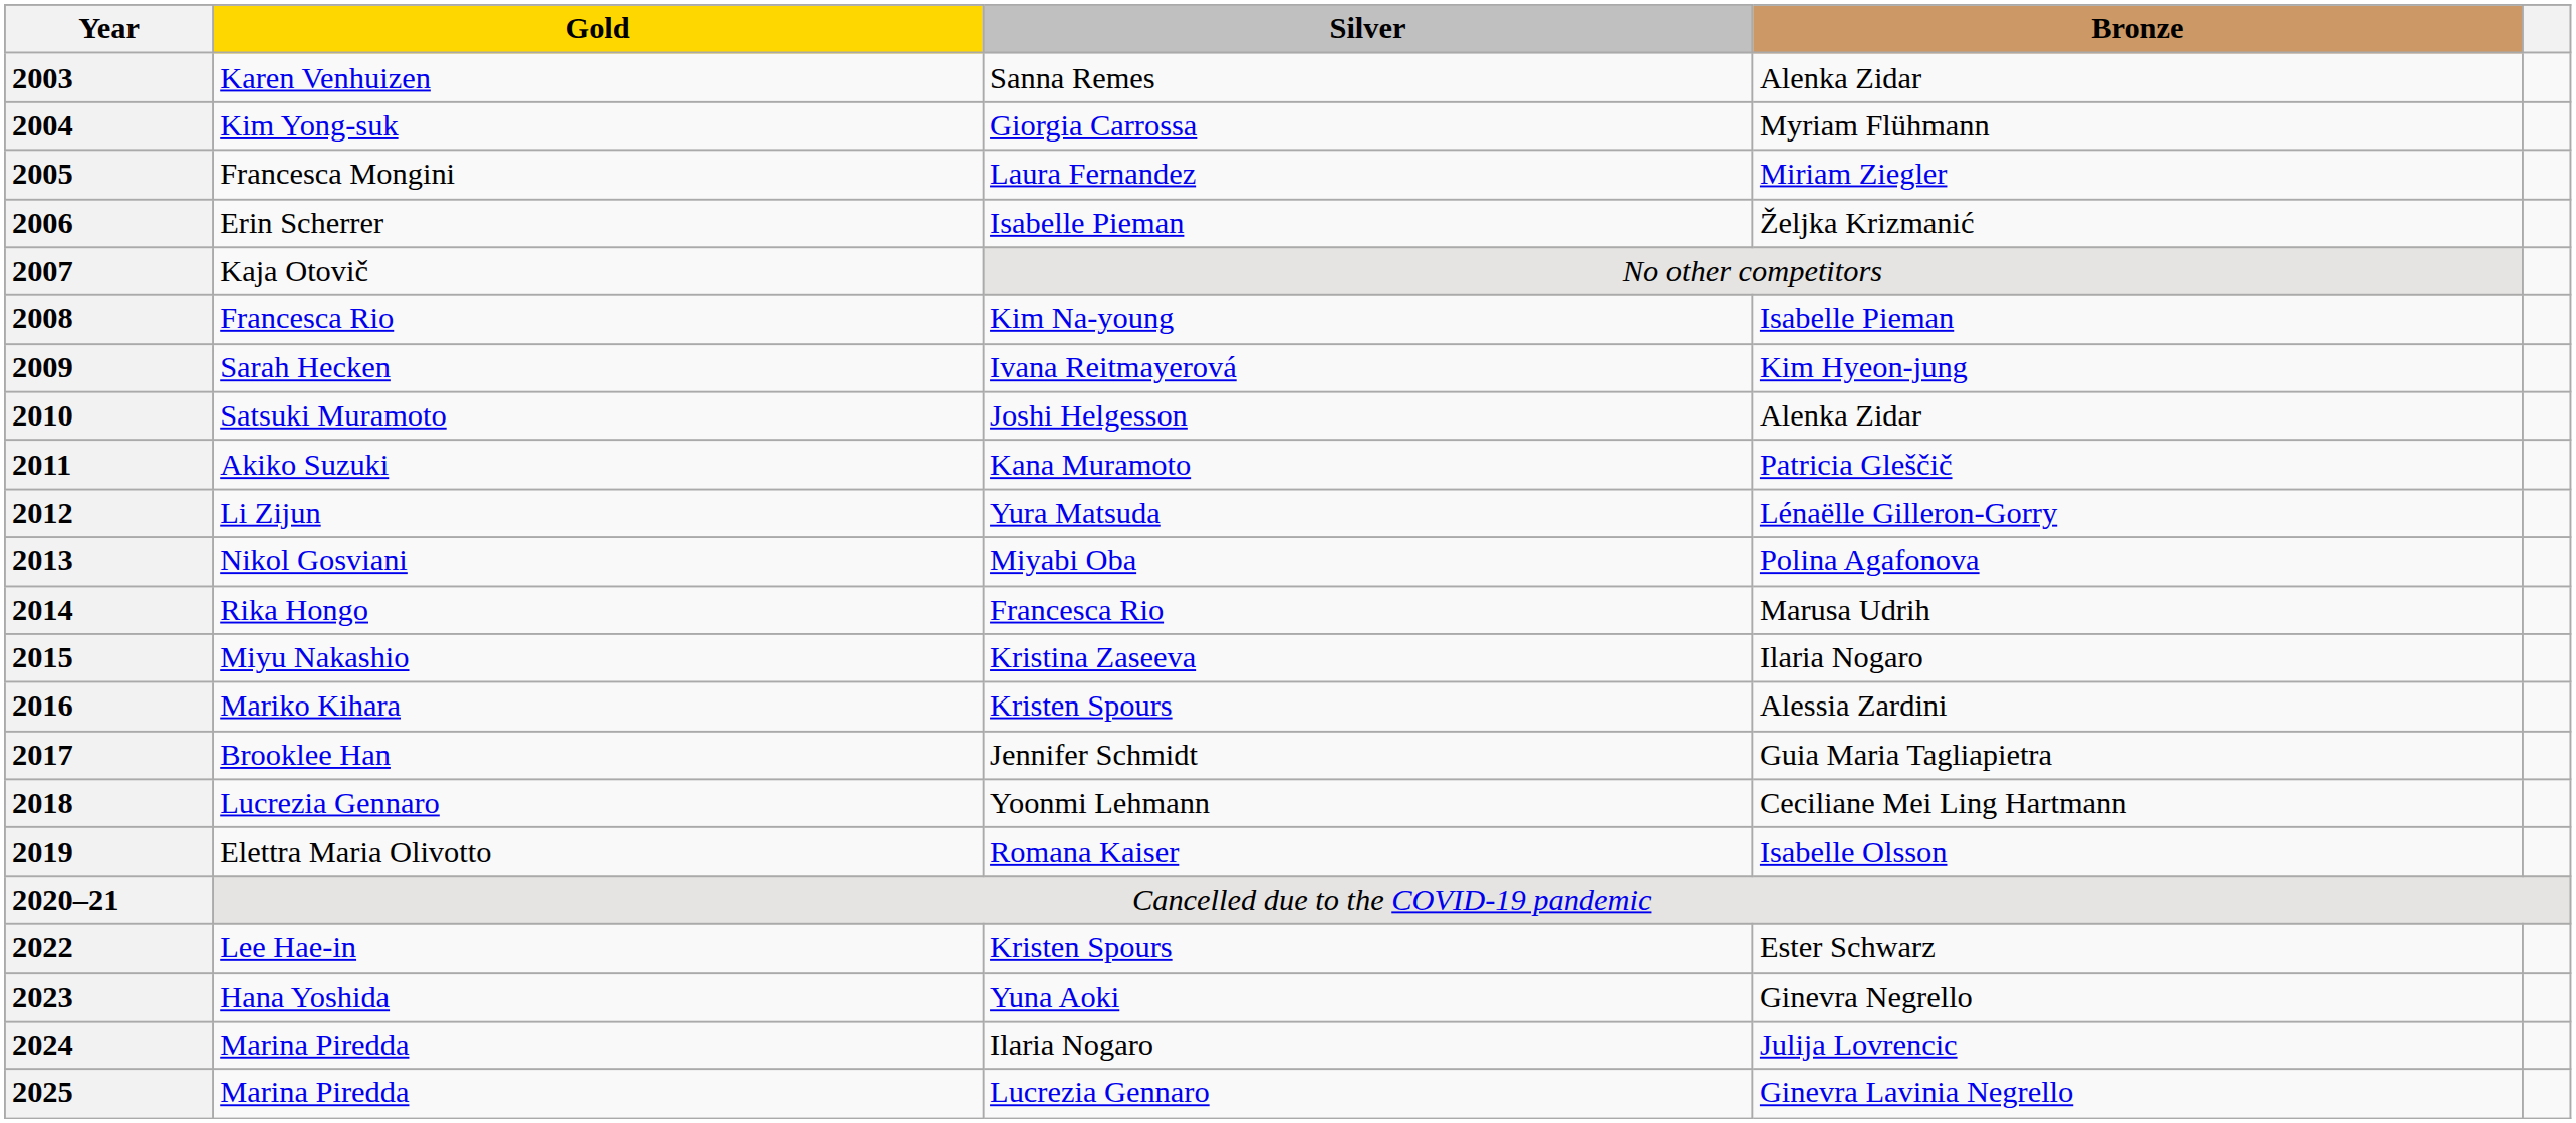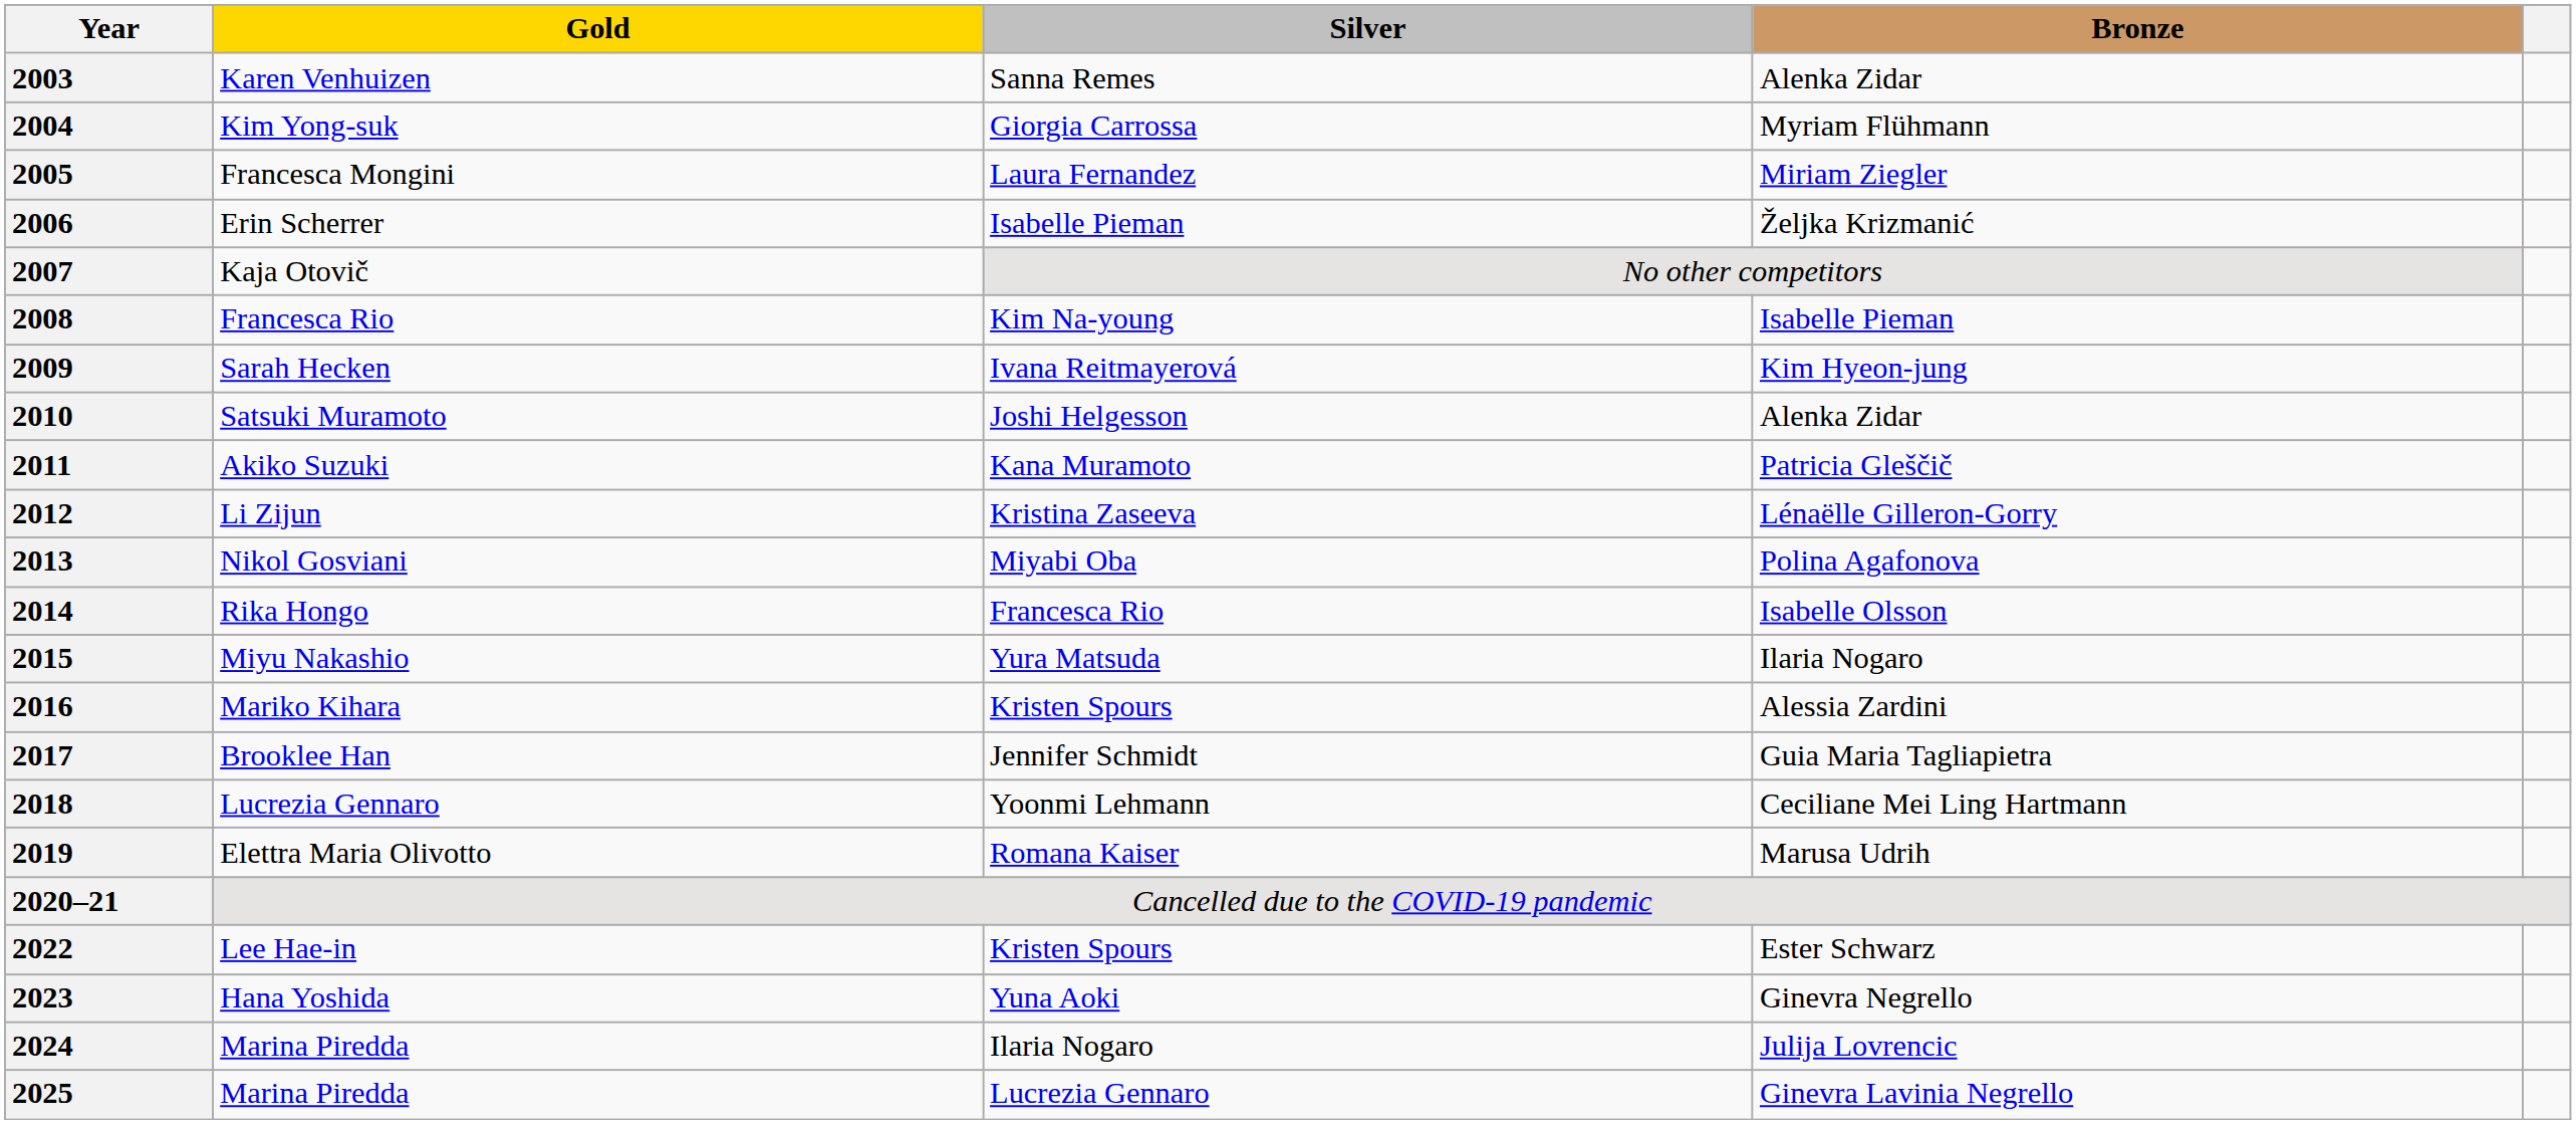2012 | Silver: Yura Matsuda -> Kristina Zaseeva
2014 | Bronze: Marusa Udrih -> Isabelle Olsson
2015 | Silver: Kristina Zaseeva -> Yura Matsuda
2019 | Bronze: Isabelle Olsson -> Marusa Udrih
